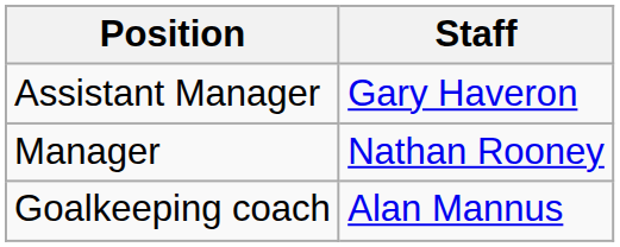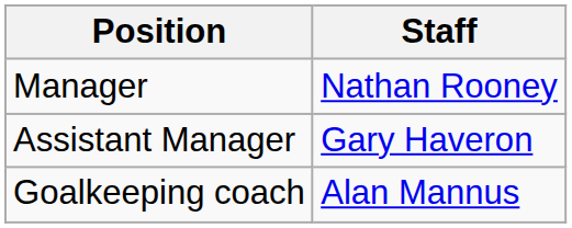rows swapped: Manager <-> Assistant Manager
